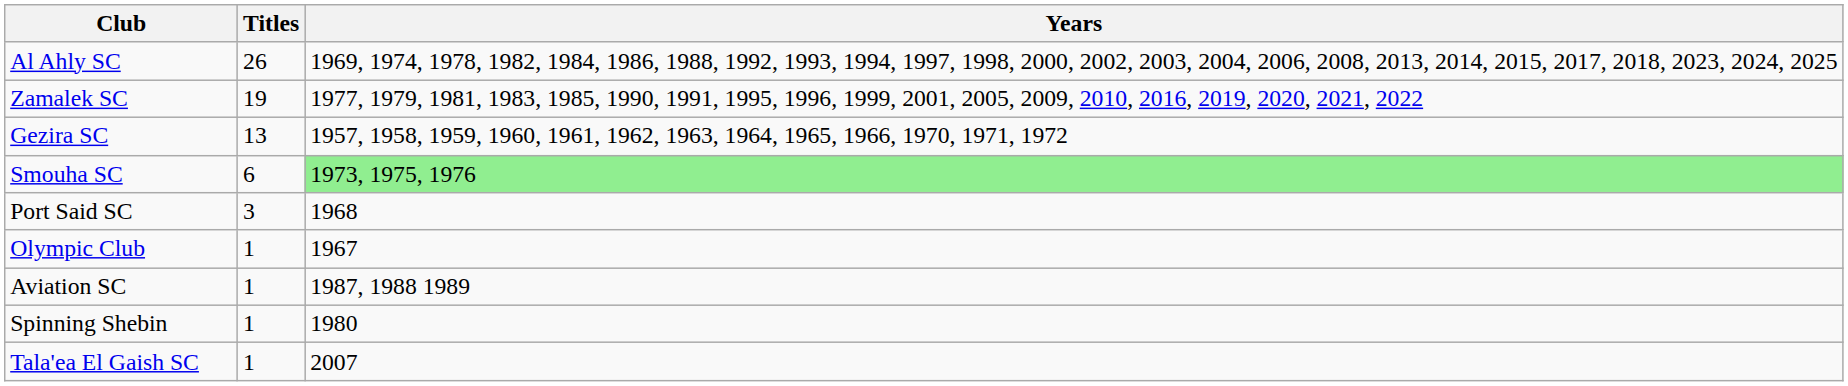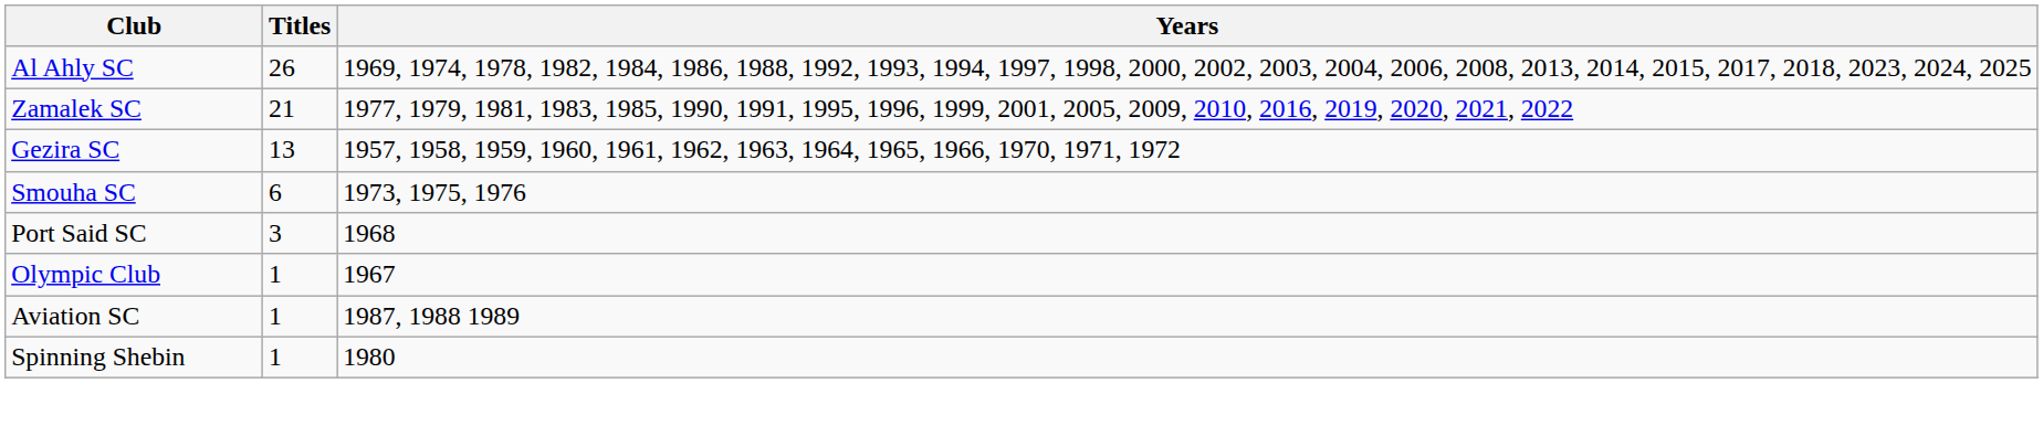Zamalek SC | Titles: 19 -> 21
Smouha SC | Years: lightgreen background -> no background
- row: Tala'ea El Gaish SC | 1 | 2007
